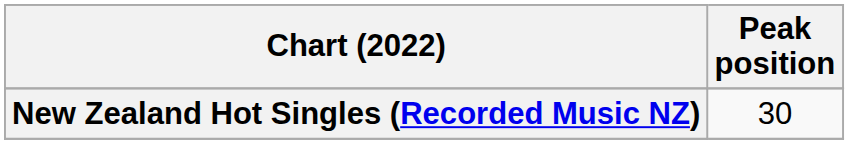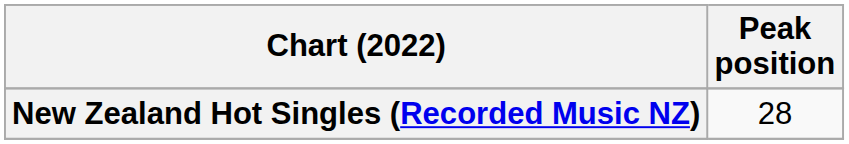New Zealand Hot Singles (Recorded Music NZ) | Peak position: 30 -> 28
